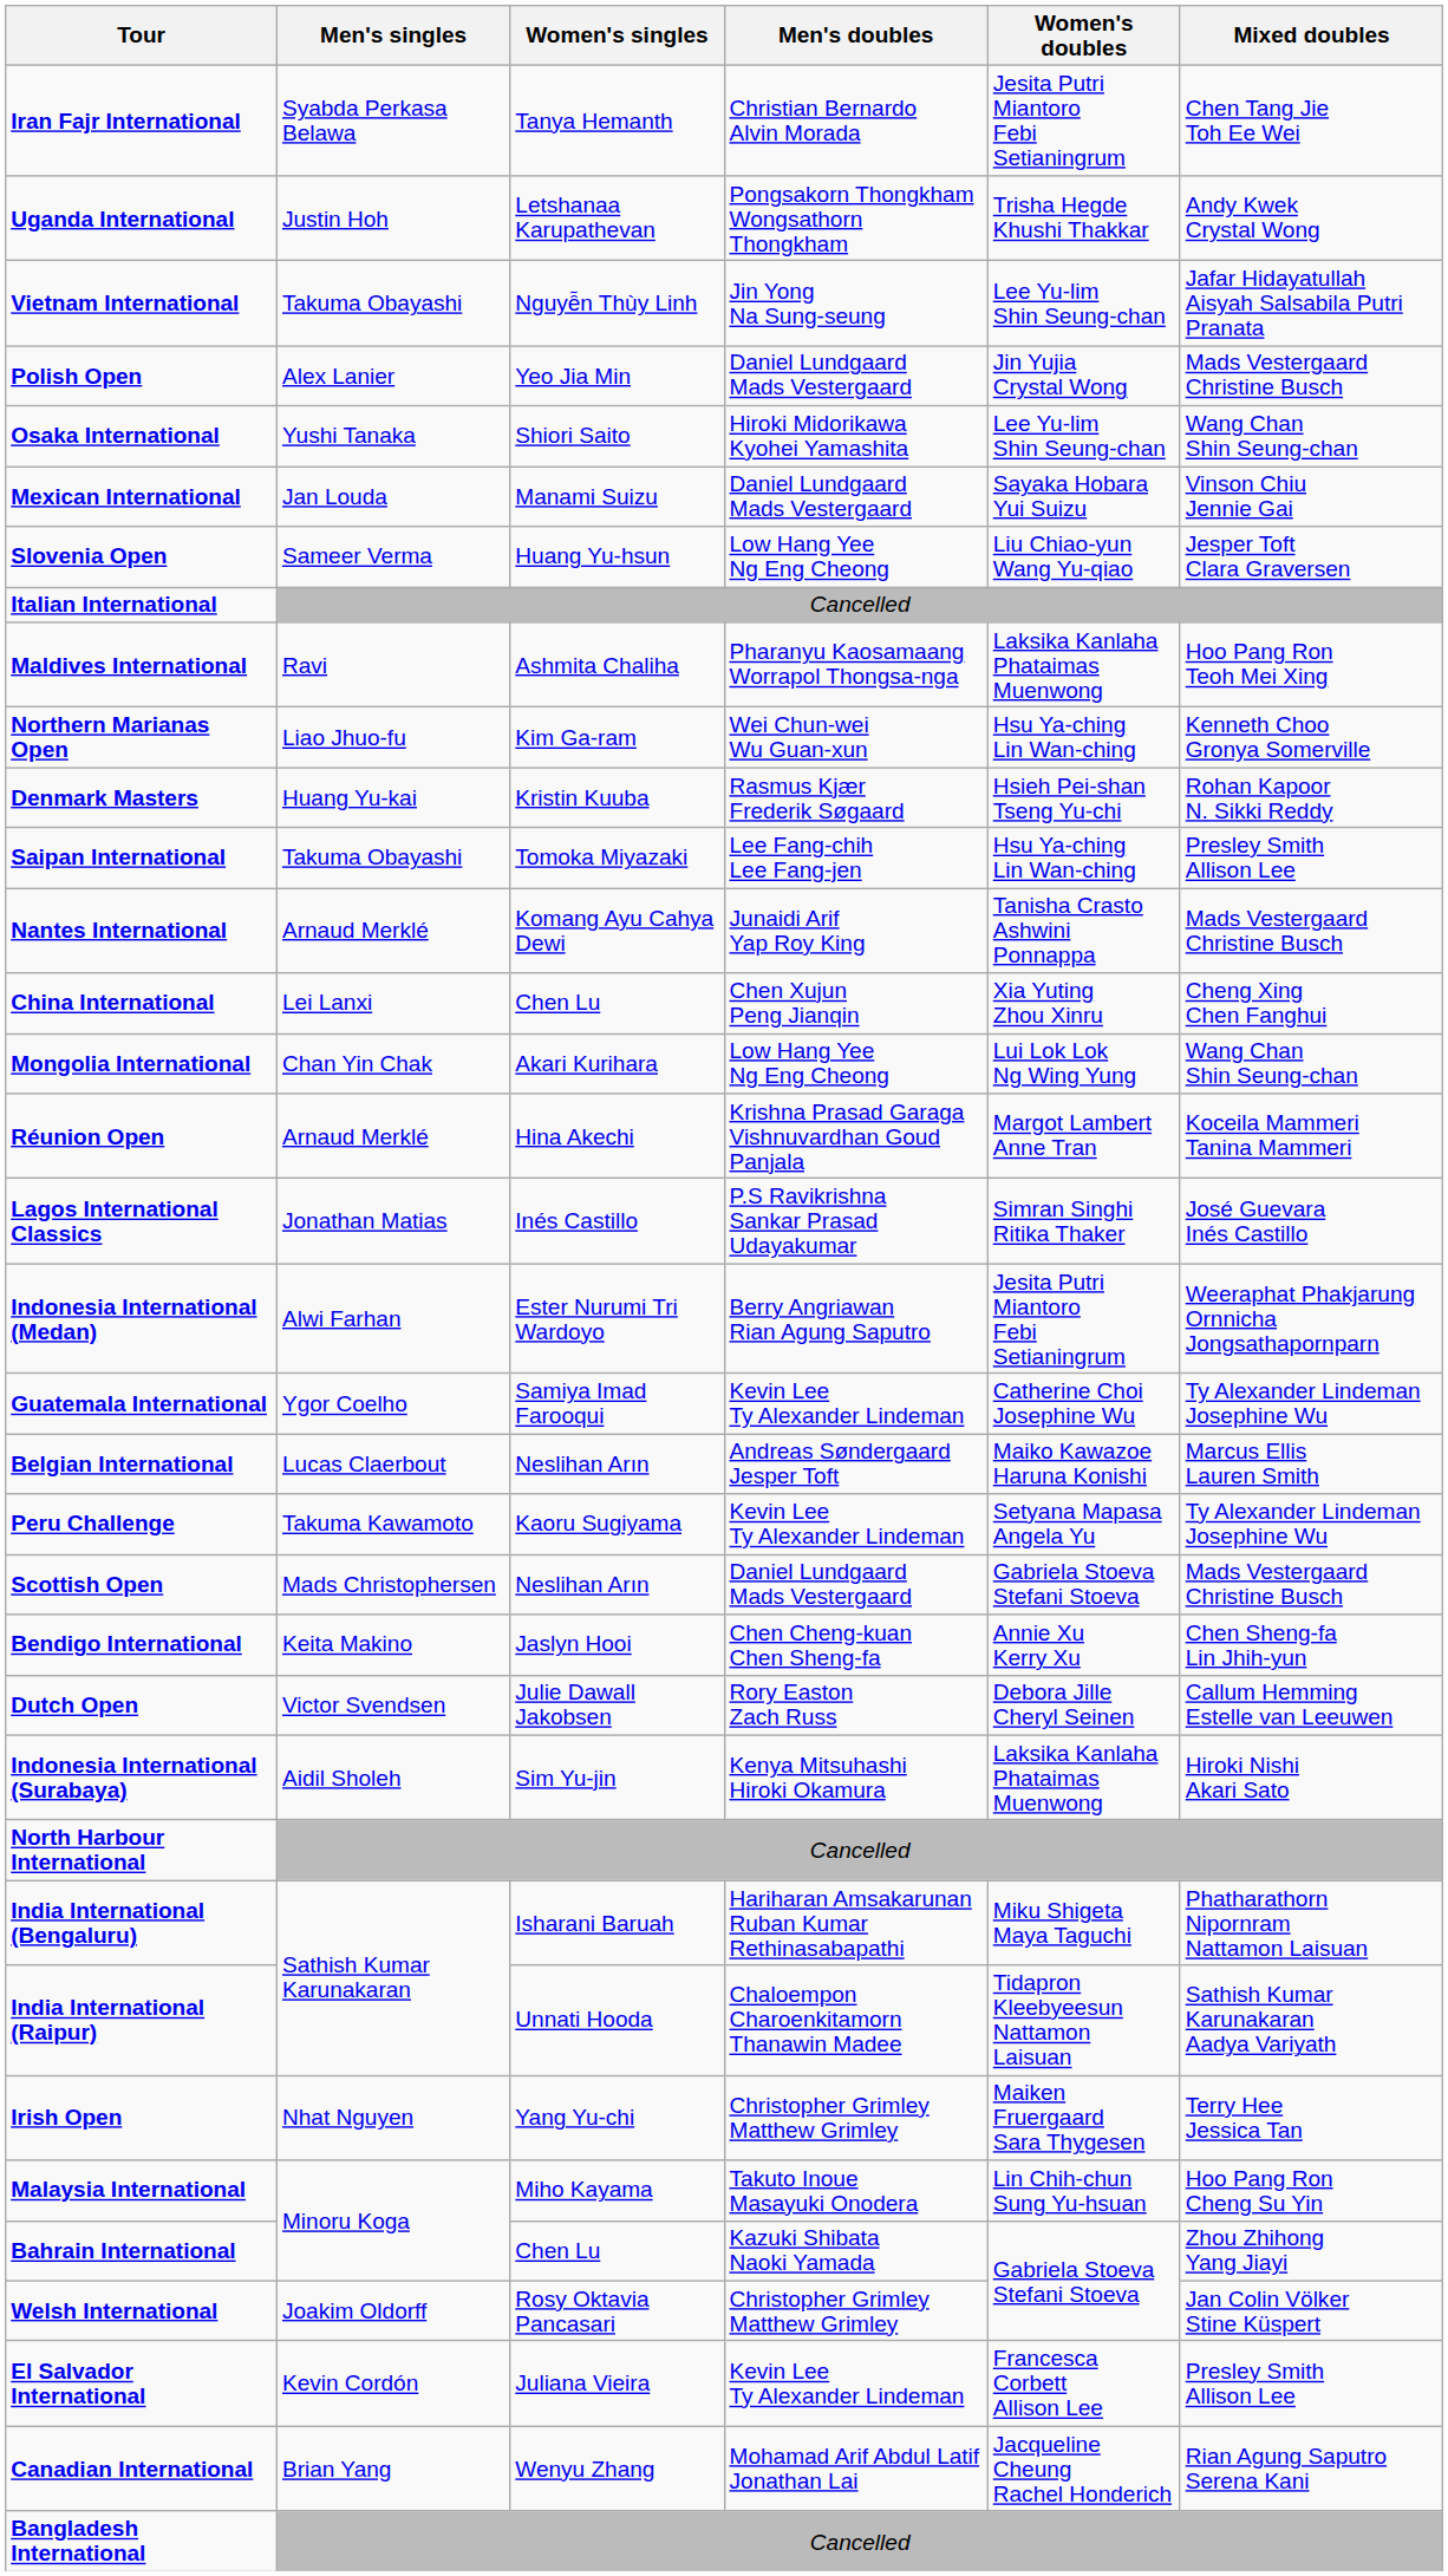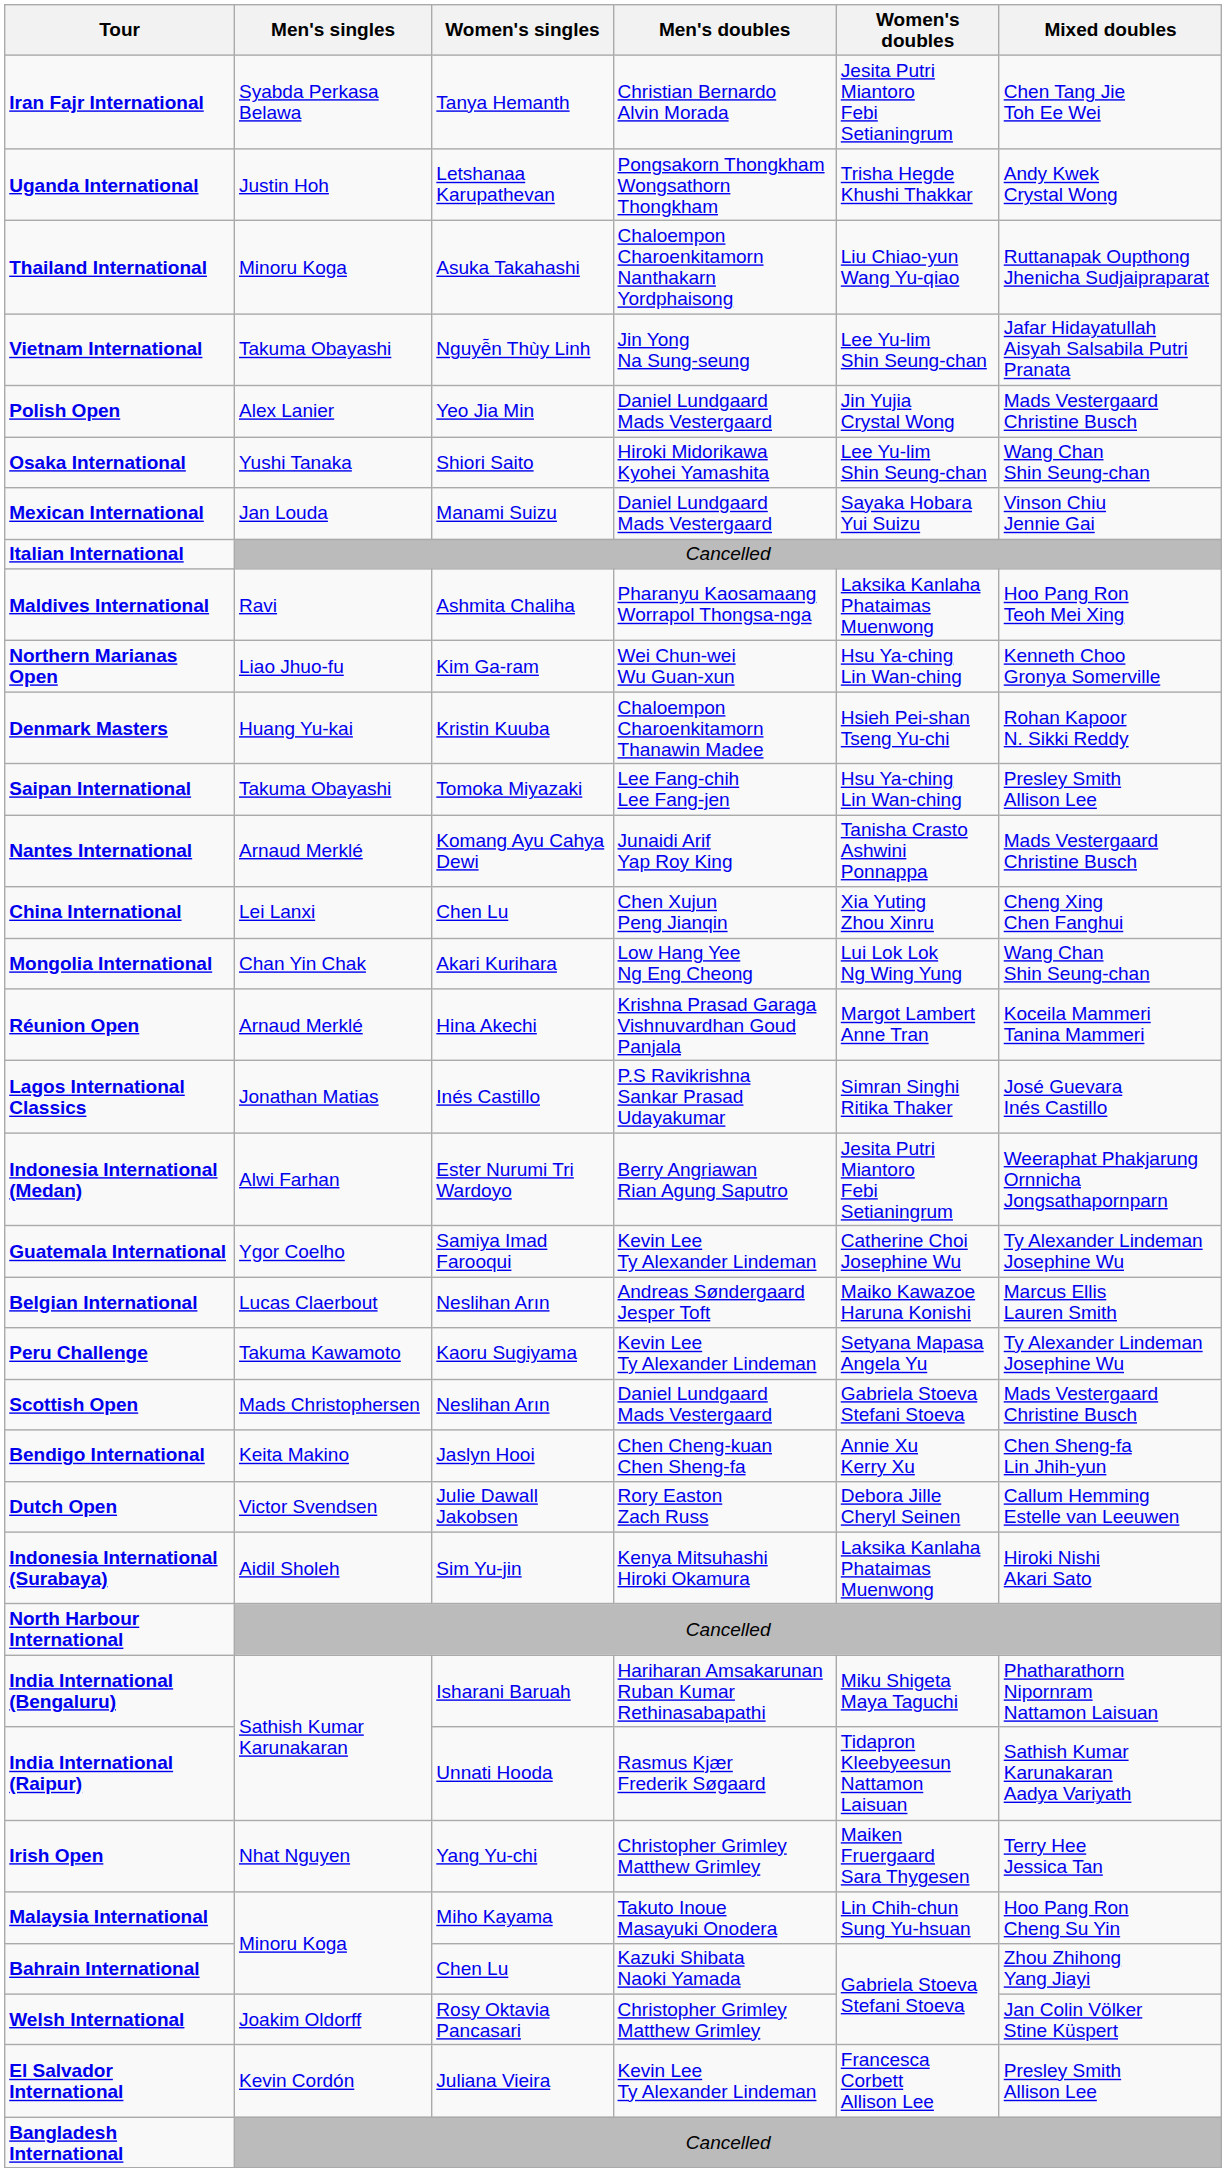+ row: Thailand International | Minoru Koga | Asuka Takahashi | Chaloempon Charoenkitamorn Nanthakarn Yordphaisong | Liu Chiao-yun Wang Yu-qiao | Ruttanapak Oupthong Jhenicha Sudjaipraparat
- row: Slovenia Open | Sameer Verma | Huang Yu-hsun | Low Hang Yee Ng Eng Cheong | Liu Chiao-yun Wang Yu-qiao | Jesper Toft Clara Graversen
Denmark Masters | Men's doubles: Rasmus Kjær Frederik Søgaard -> Chaloempon Charoenkitamorn Thanawin Madee
India International (Raipur) | Men's doubles: Chaloempon Charoenkitamorn Thanawin Madee -> Rasmus Kjær Frederik Søgaard
- row: Canadian International | Brian Yang | Wenyu Zhang | Mohamad Arif Abdul Latif Jonathan Lai | Jacqueline Cheung Rachel Honderich | Rian Agung Saputro Serena Kani
